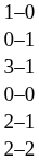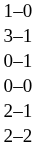rows swapped: 3–1 <-> 0–1
